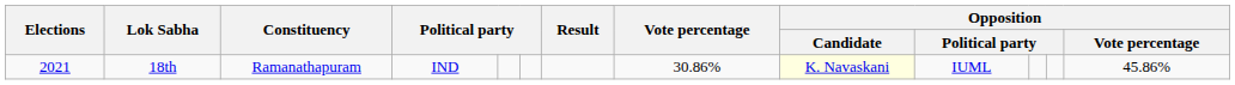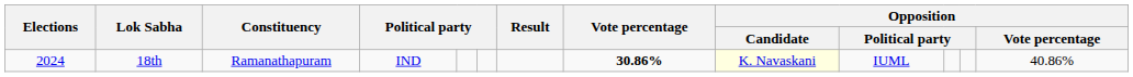18th | Elections: 2021 -> 2024
18th | Vote percentage: normal -> bold
18th | Opposition / Vote percentage: 45.86% -> 40.86%
